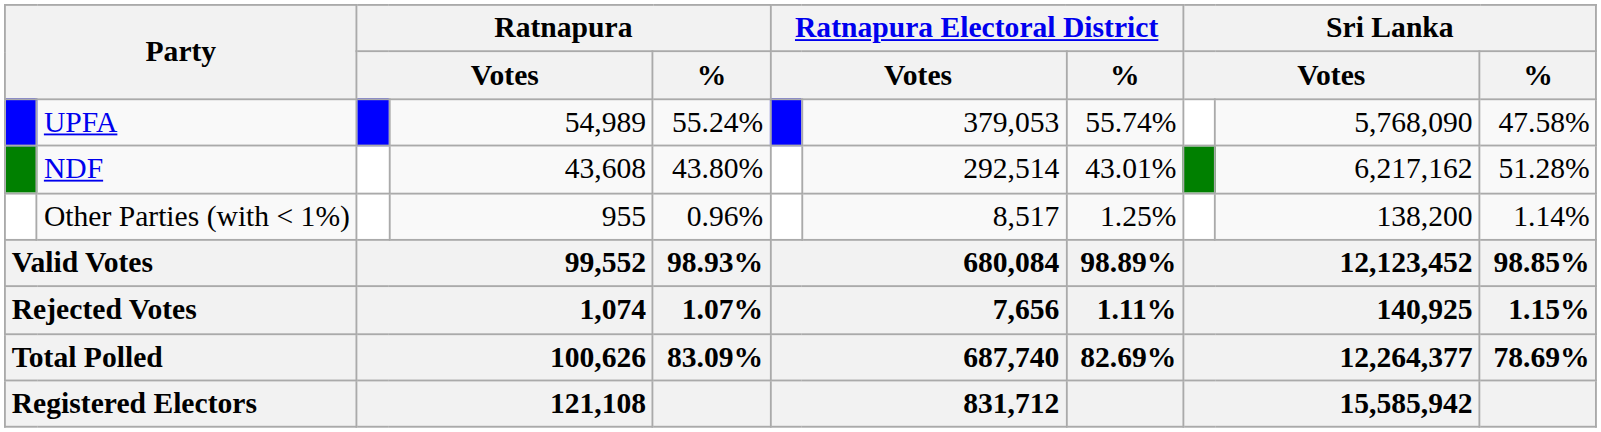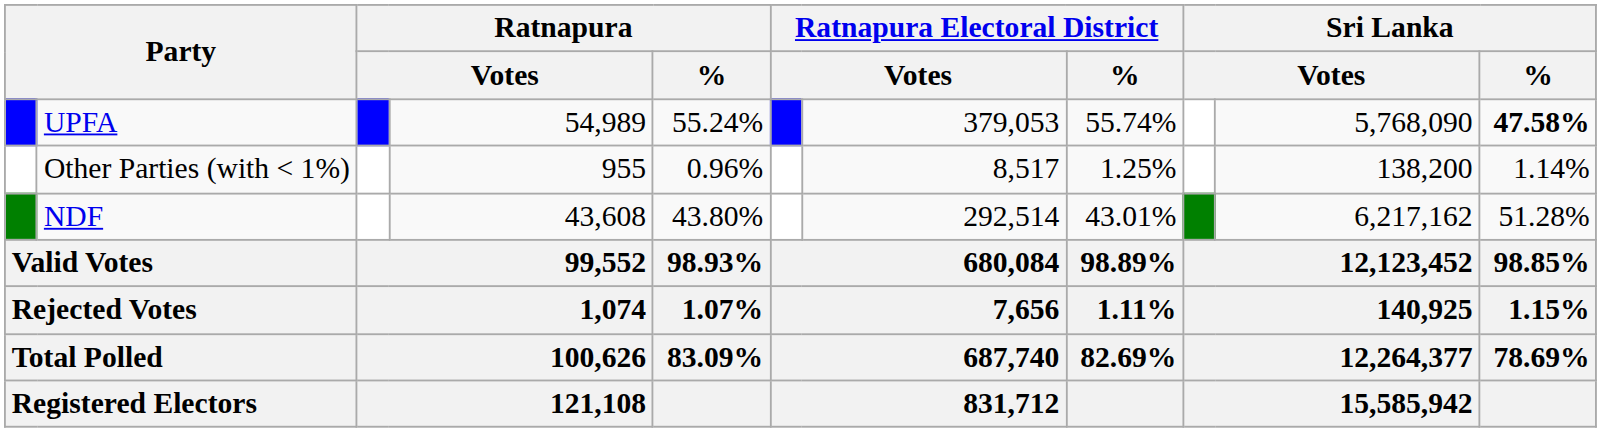UPFA | Sri Lanka / %: normal -> bold
rows swapped: NDF <-> Other Parties (with < 1%)
